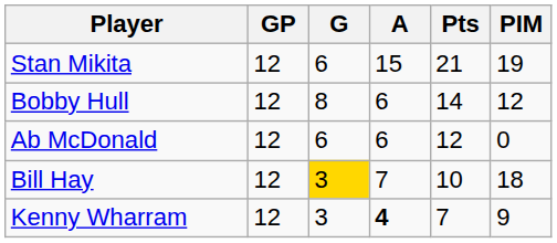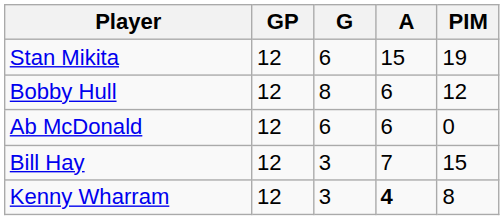- column: Pts | 21 | 14 | 12 | 10 | 7
Bill Hay | G: gold background -> no background
Bill Hay | PIM: 18 -> 15
Kenny Wharram | PIM: 9 -> 8
